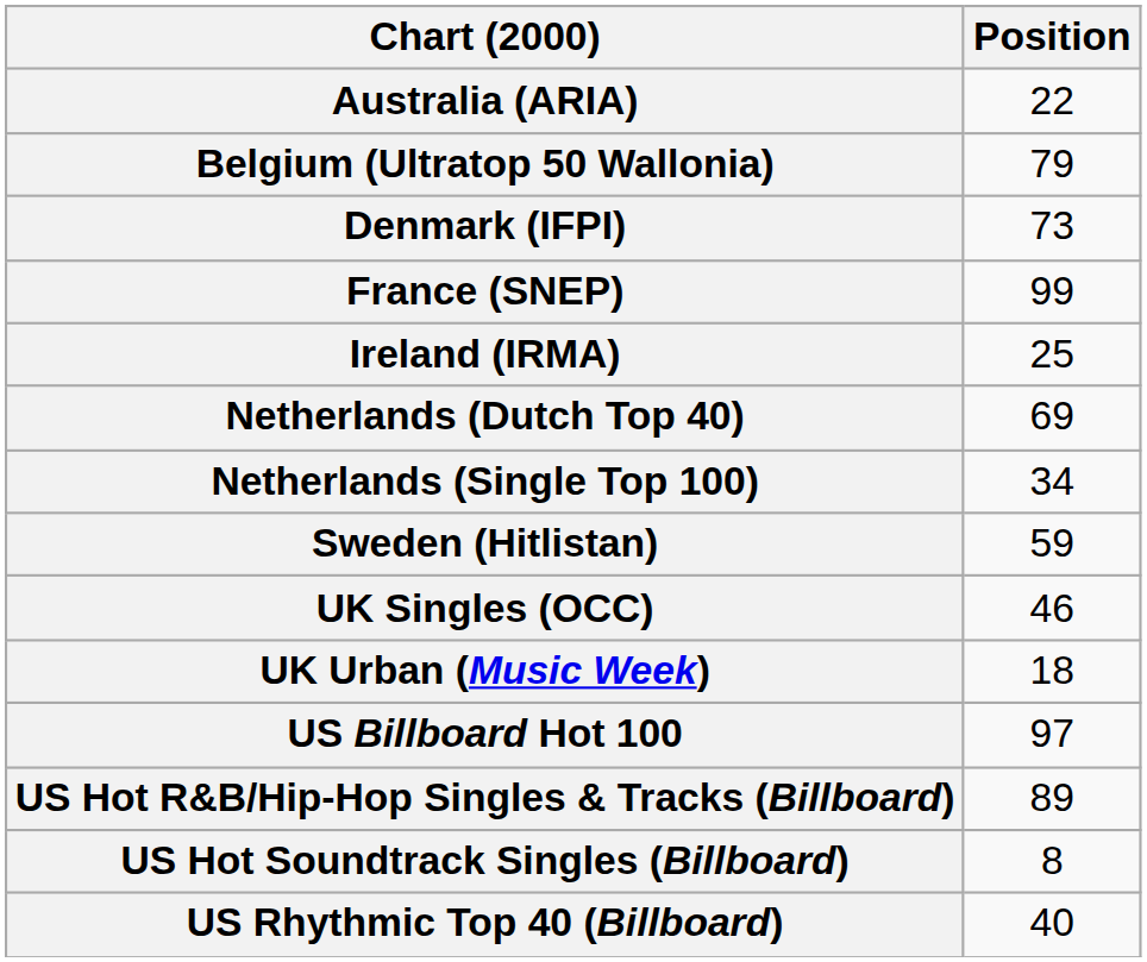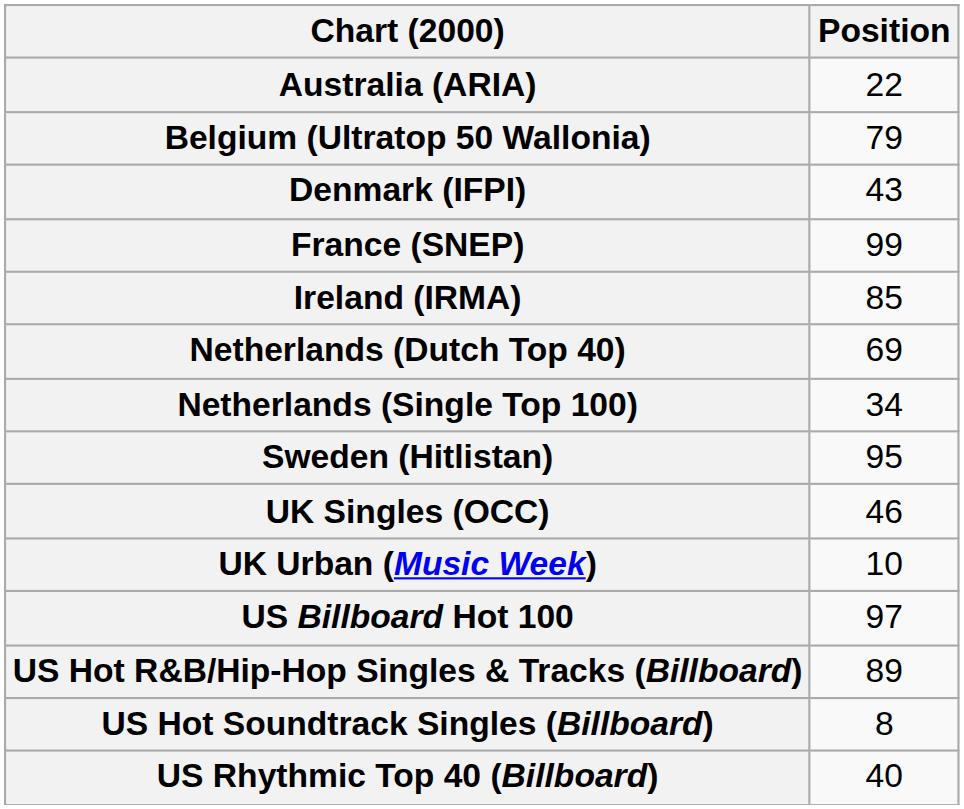Denmark (IFPI) | Position: 73 -> 43
Ireland (IRMA) | Position: 25 -> 85
Sweden (Hitlistan) | Position: 59 -> 95
UK Urban (Music Week) | Position: 18 -> 10
